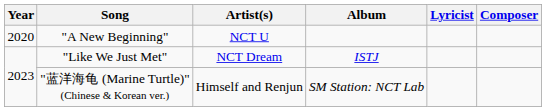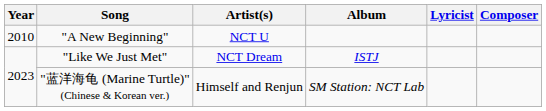"A New Beginning" | Year: 2020 -> 2010
